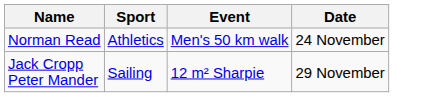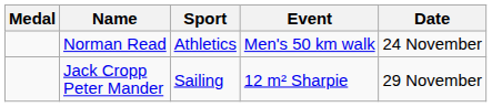+ column: Medal
